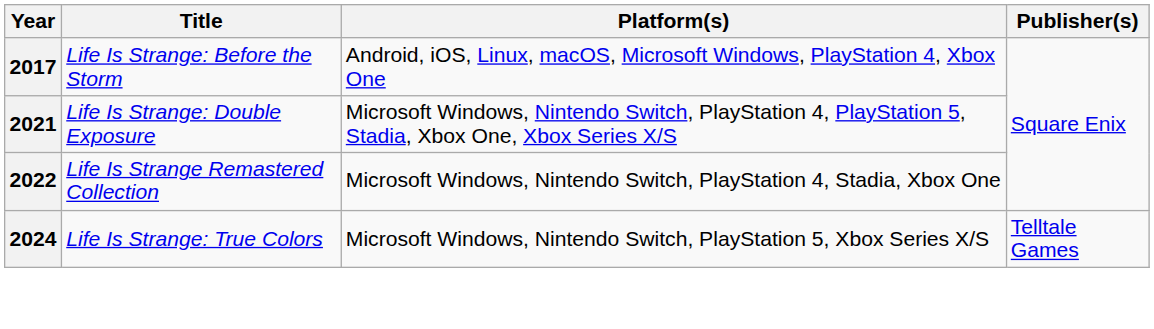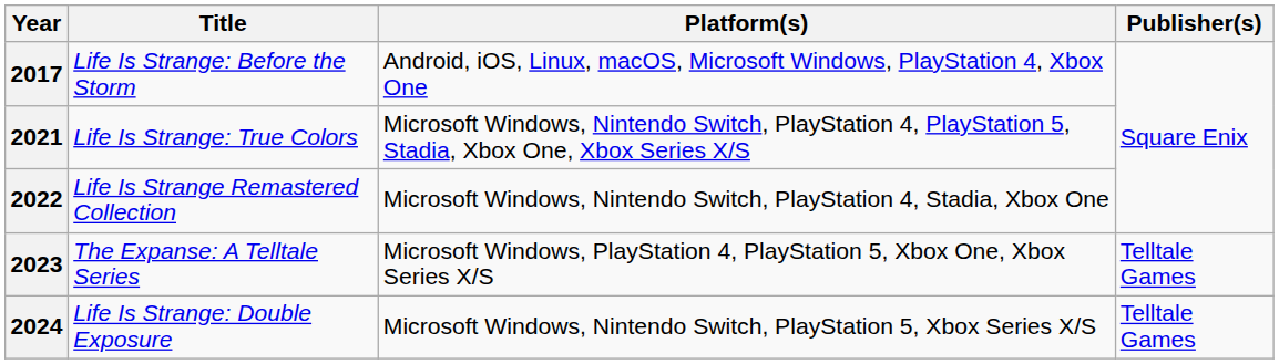2021 | Title: Life Is Strange: Double Exposure -> Life Is Strange: True Colors
+ row: 2023 | The Expanse: A Telltale Series | Microsoft Windows, PlayStation 4, PlayStation 5, Xbox One, Xbox Series X/S | Telltale Games
2024 | Title: Life Is Strange: True Colors -> Life Is Strange: Double Exposure
